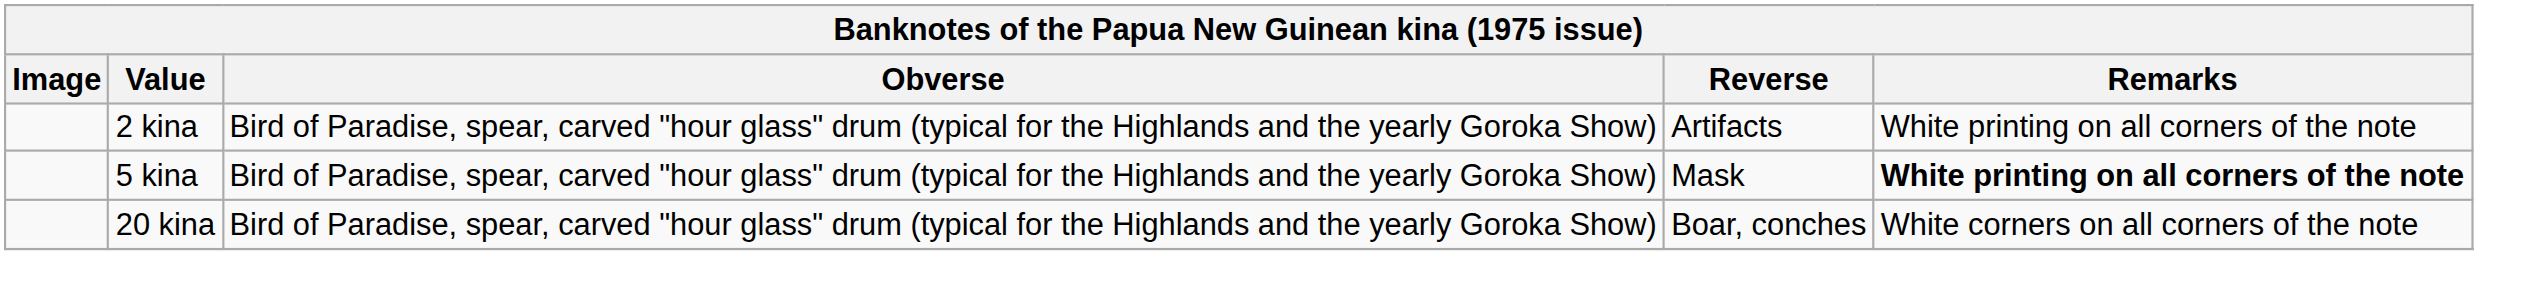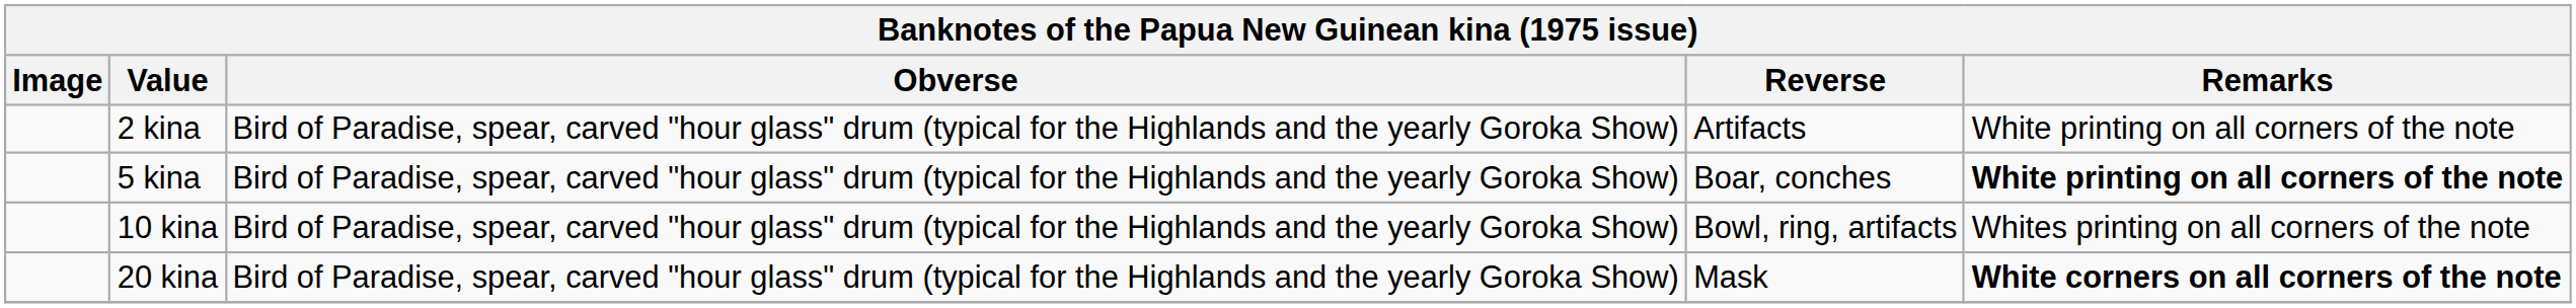5 kina | Reverse: Mask -> Boar, conches
+ row: 10 kina | Bird of Paradise, spear, carved "hour glass" drum (typical for the Highlands and the yearly Goroka Show) | Bowl, ring, artifacts | Whites printing on all corners of the note
20 kina | Reverse: Boar, conches -> Mask
20 kina | Remarks: normal -> bold
